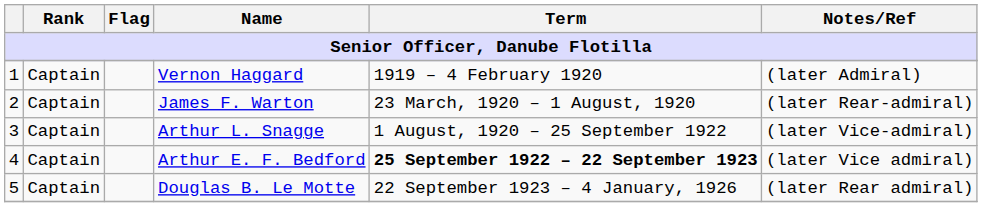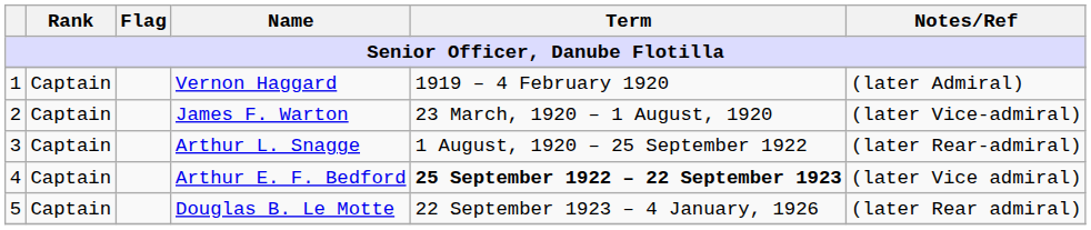James F. Warton | Notes/Ref: (later Rear-admiral) -> (later Vice-admiral)
Arthur L. Snagge | Notes/Ref: (later Vice-admiral) -> (later Rear-admiral)
